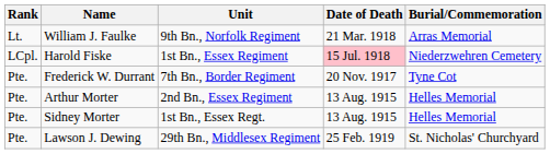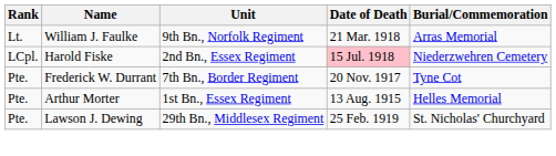Harold Fiske | Unit: 1st Bn., Essex Regiment -> 2nd Bn., Essex Regiment
Arthur Morter | Unit: 2nd Bn., Essex Regiment -> 1st Bn., Essex Regiment
- row: Pte. | Sidney Morter | 1st Bn., Essex Regt. | 13 Aug. 1915 | Helles Memorial
